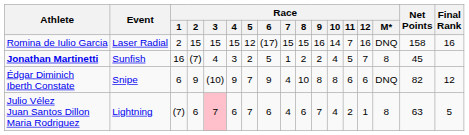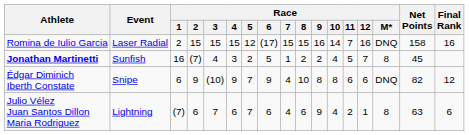Julio Vélez Juan Santos Dillon Maria Rodriguez | Race / 3: pink background -> no background
Julio Vélez Juan Santos Dillon Maria Rodriguez | Race / 9: 7 -> 9
Julio Vélez Juan Santos Dillon Maria Rodriguez | Final Rank: 5 -> 6
